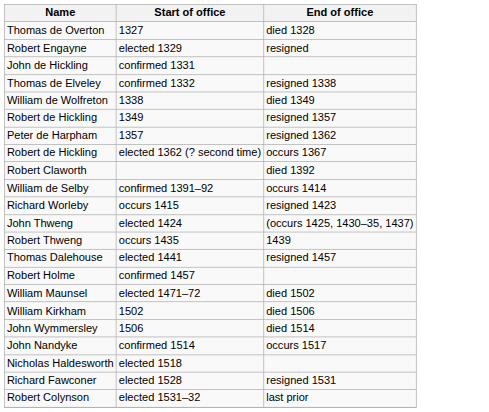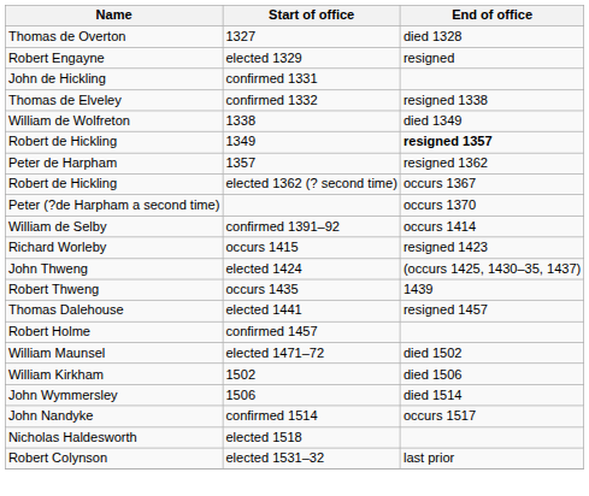Robert de Hickling / 1349 | End of office: normal -> bold
+ row: Peter (?de Harpham a second time) | occurs 1370
- row: Robert Claworth | died 1392
- row: Richard Fawconer | elected 1528 | resigned 1531
